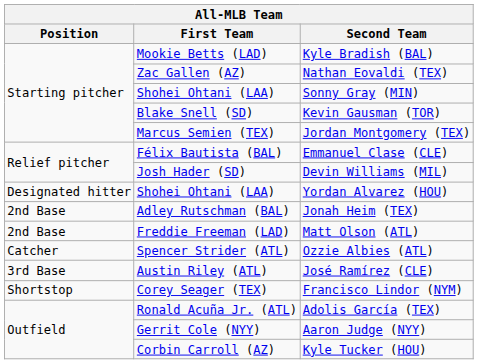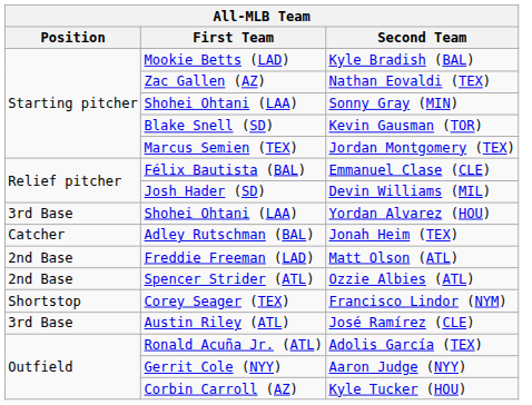Yordan Alvarez (HOU) | Position: Designated hitter -> 3rd Base
Jonah Heim (TEX) | Position: 2nd Base -> Catcher
Ozzie Albies (ATL) | Position: Catcher -> 2nd Base
rows swapped: José Ramírez (CLE) <-> Francisco Lindor (NYM)
